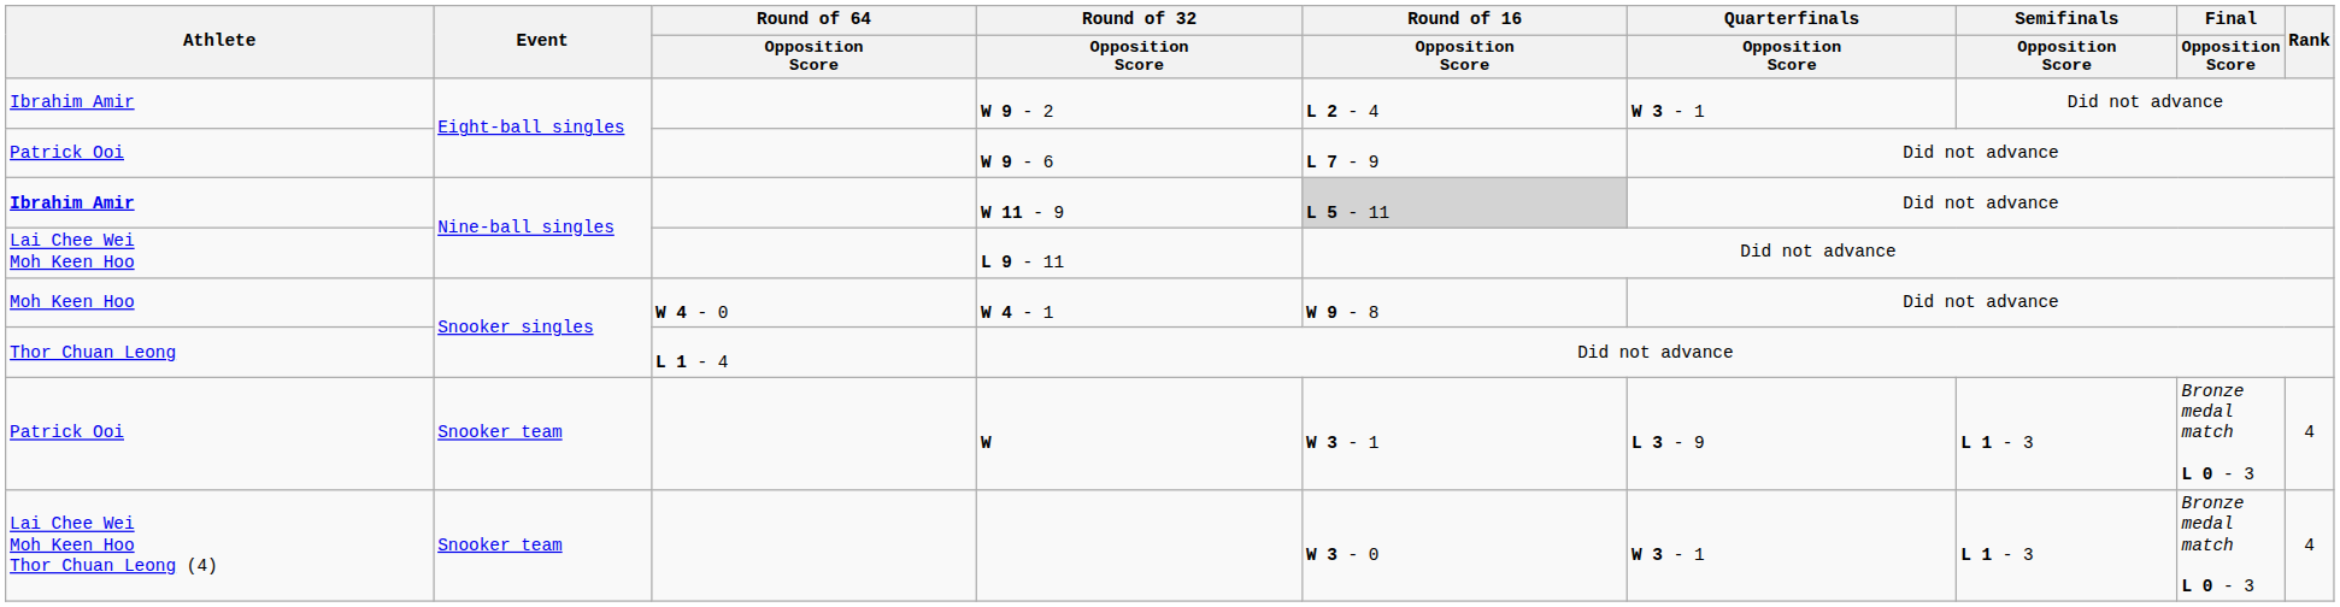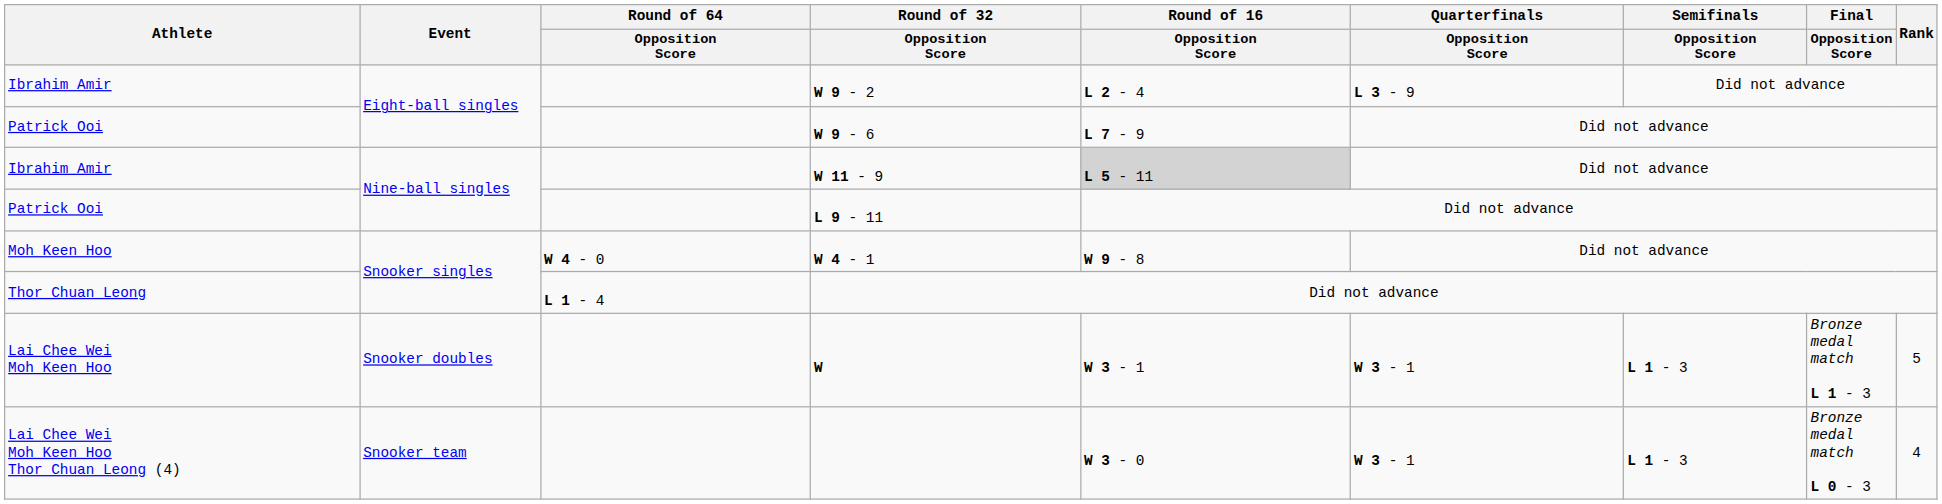W 9 - 2 | Quarterfinals / Opposition Score: W 3 - 1 -> L 3 - 9
W 11 - 9 | Athlete: bold -> normal
L 9 - 11 | Athlete: Lai Chee Wei Moh Keen Hoo -> Patrick Ooi
W | Athlete: Patrick Ooi -> Lai Chee Wei Moh Keen Hoo
W | Event: Snooker team -> Snooker doubles
W | Quarterfinals / Opposition Score: L 3 - 9 -> W 3 - 1
W | Final / Opposition Score: Bronze medal match L 0 - 3 -> Bronze medal match L 1 - 3
W | Rank: 4 -> 5
